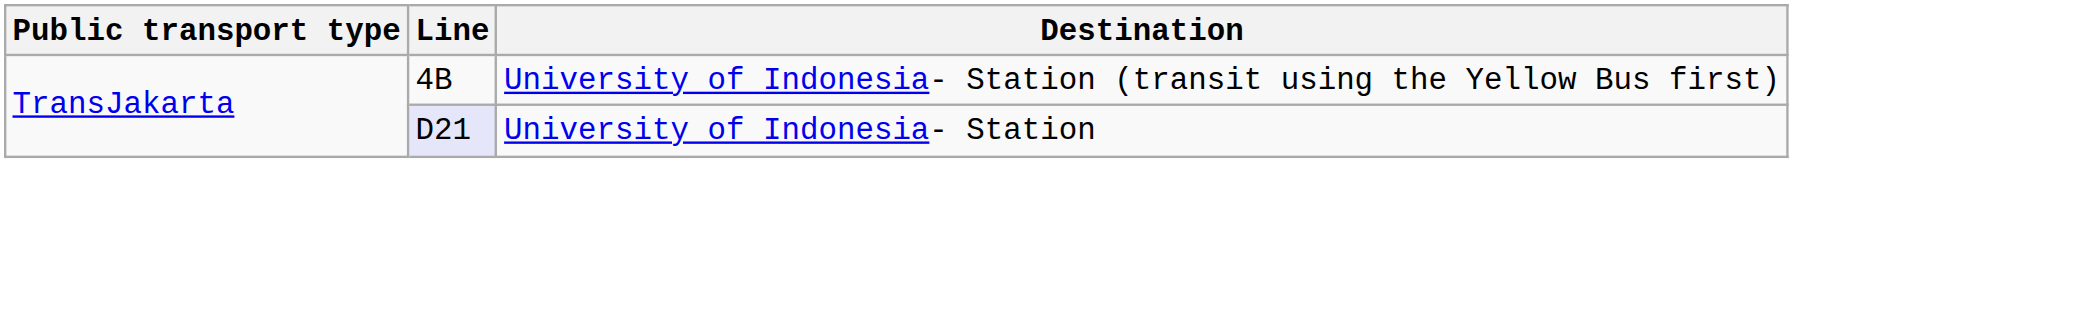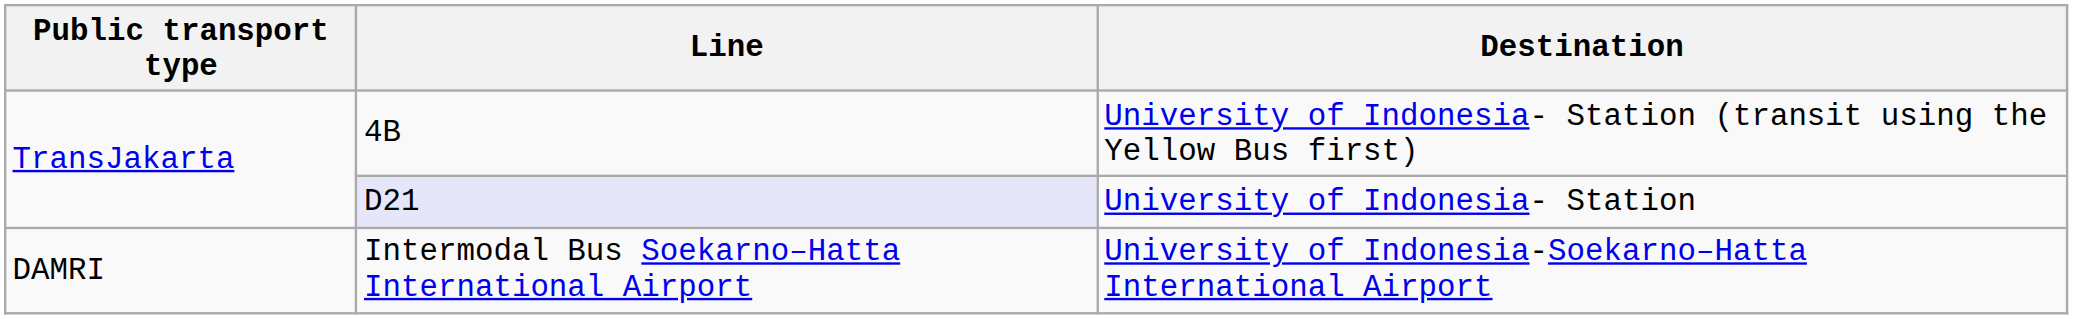+ row: DAMRI | Intermodal Bus Soekarno–Hatta International Airport | University of Indonesia-Soekarno–Hatta International Airport
